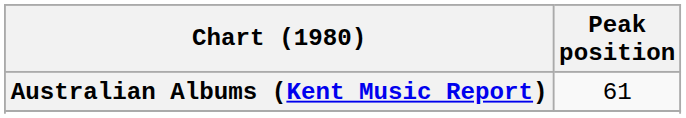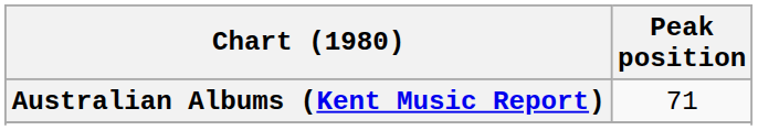Australian Albums (Kent Music Report) | Peak position: 61 -> 71
